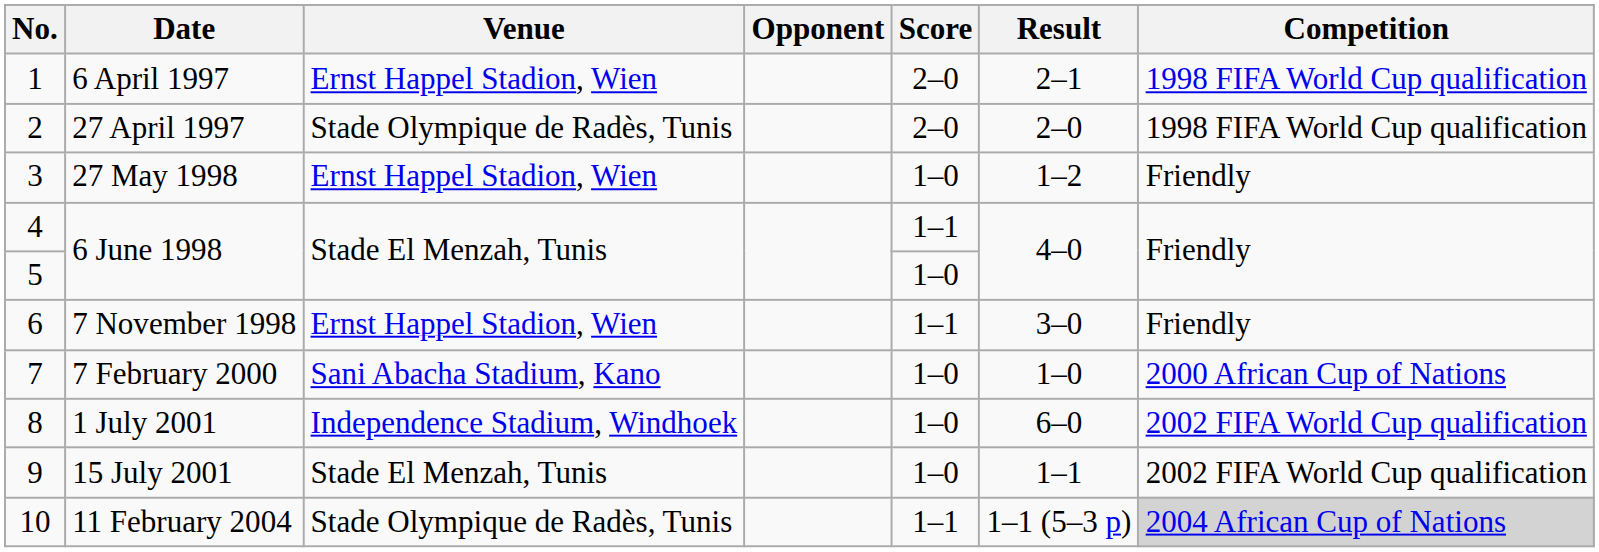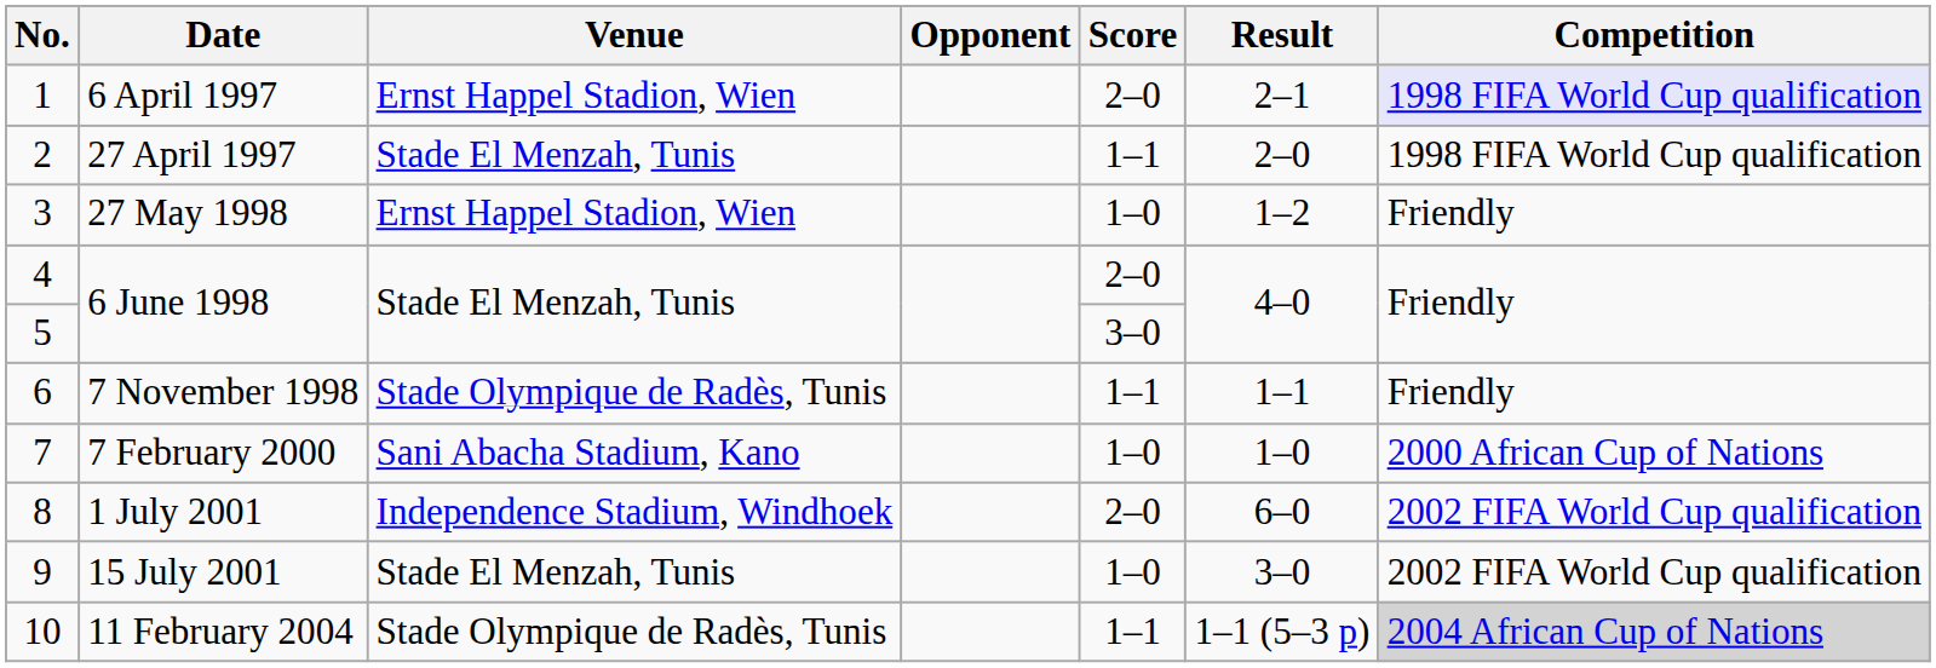6 April 1997 | Competition: no background -> lavender background
27 April 1997 | Venue: Stade Olympique de Radès, Tunis -> Stade El Menzah, Tunis
27 April 1997 | Score: 2–0 -> 1–1
4 / 6 June 1998 | Score: 1–1 -> 2–0
5 / 6 June 1998 | Score: 1–0 -> 3–0
7 November 1998 | Venue: Ernst Happel Stadion, Wien -> Stade Olympique de Radès, Tunis
7 November 1998 | Result: 3–0 -> 1–1
1 July 2001 | Score: 1–0 -> 2–0
15 July 2001 | Result: 1–1 -> 3–0
